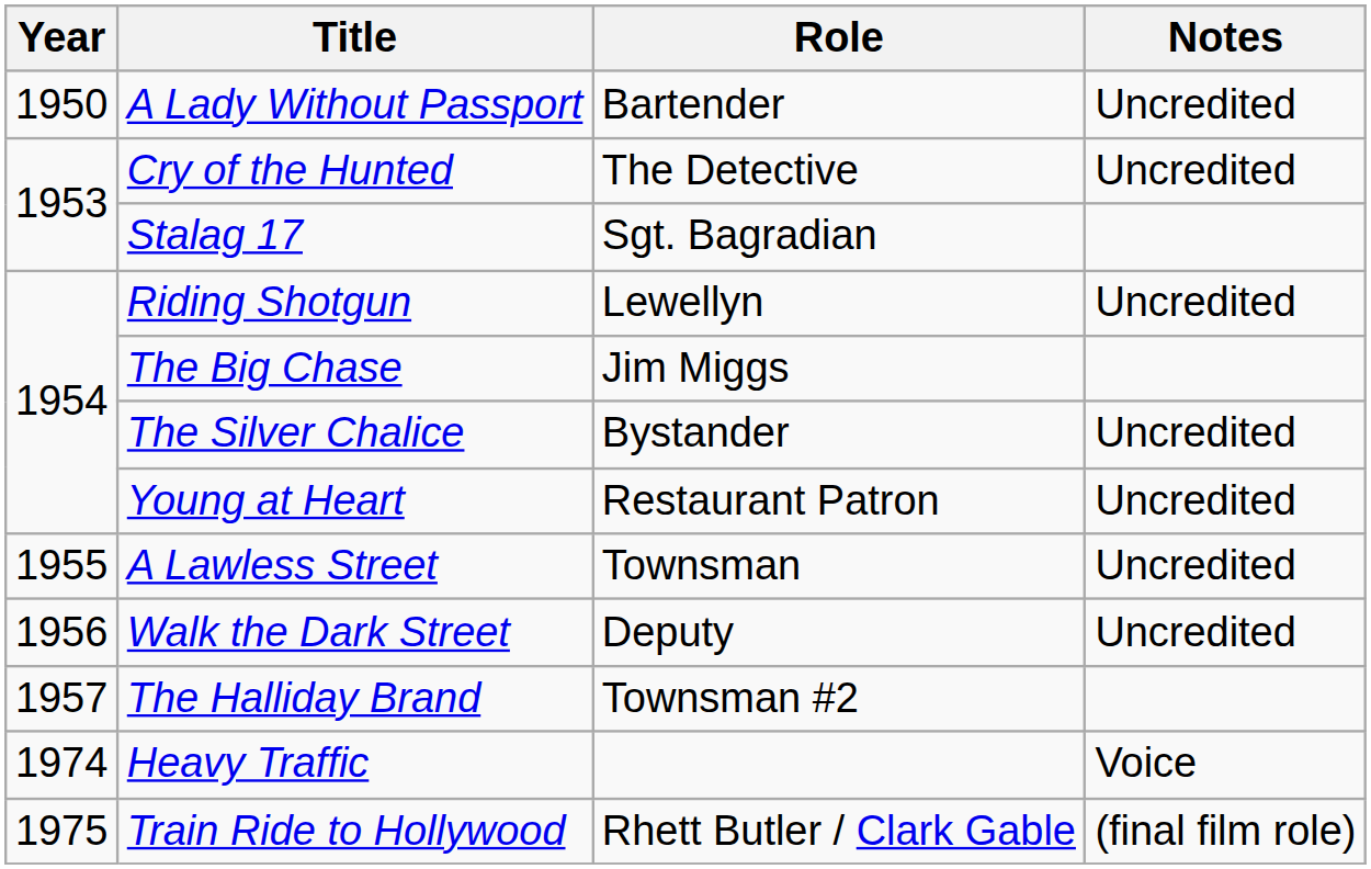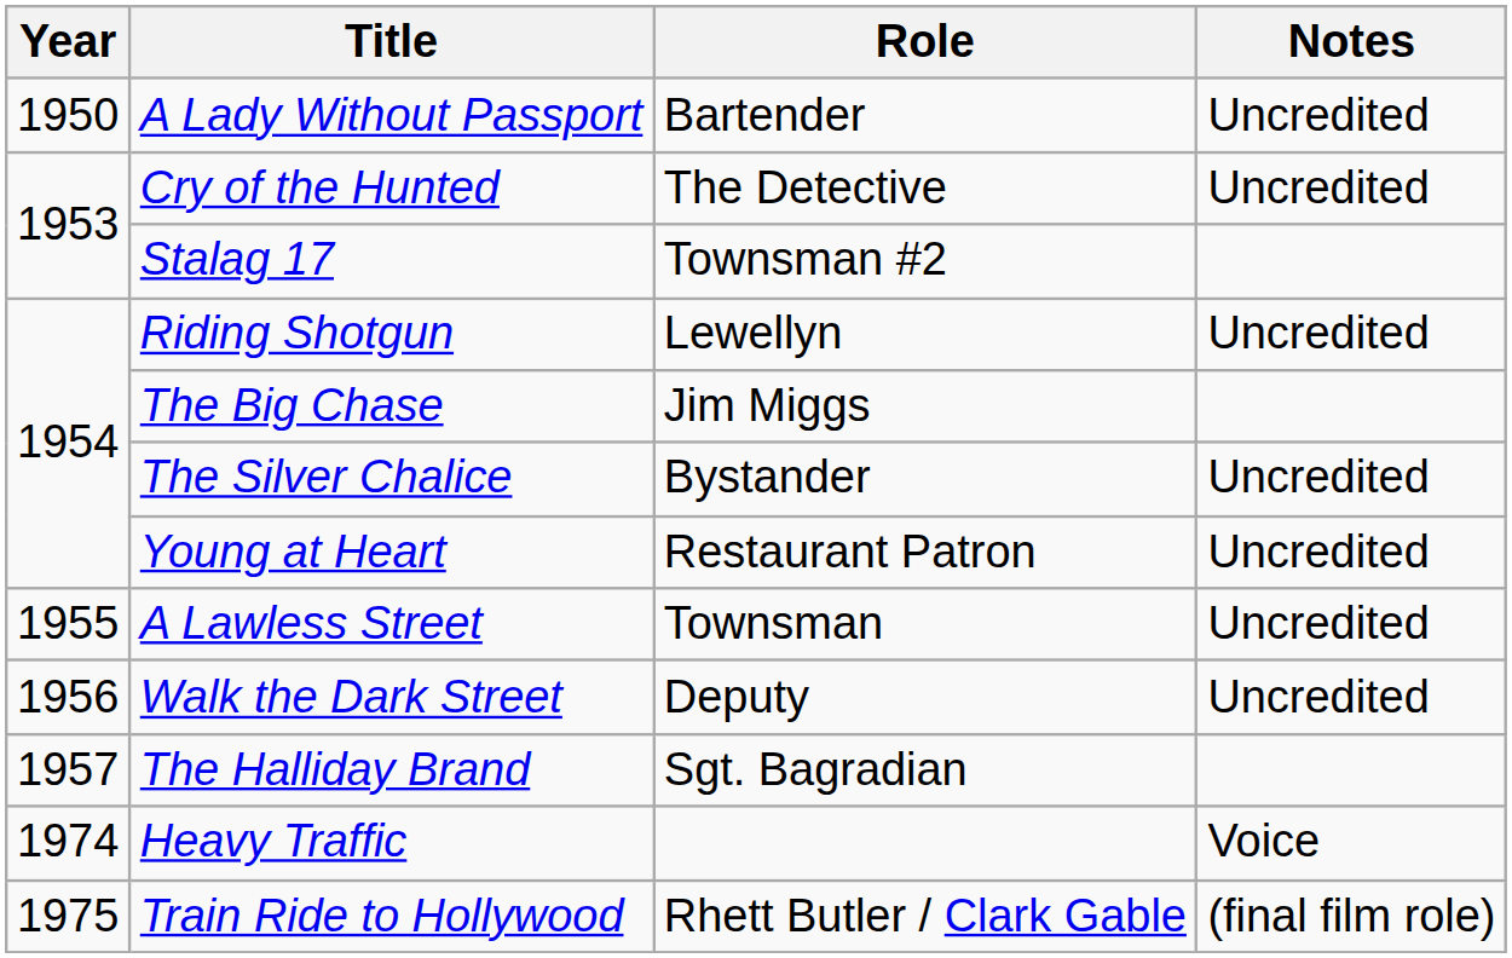Stalag 17 | Role: Sgt. Bagradian -> Townsman #2
The Halliday Brand | Role: Townsman #2 -> Sgt. Bagradian
